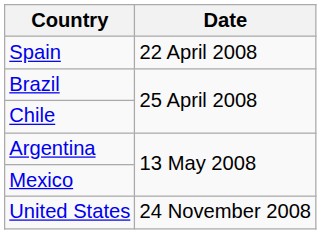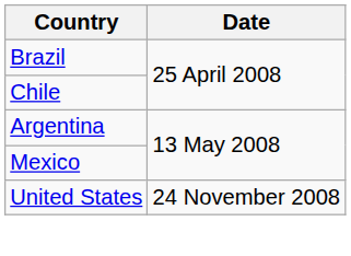- row: Spain | 22 April 2008
